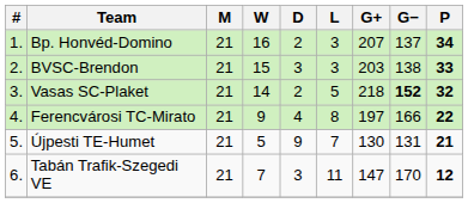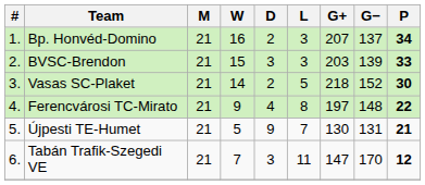BVSC-Brendon | G−: 138 -> 139
Vasas SC-Plaket | G−: bold -> normal
Vasas SC-Plaket | P: 32 -> 30
Ferencvárosi TC-Mirato | G−: 166 -> 148
